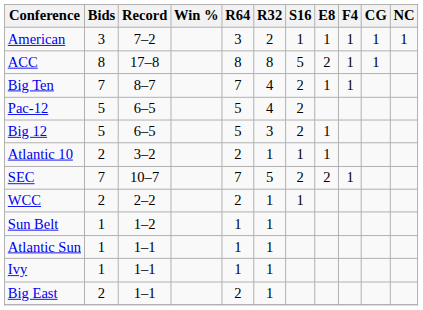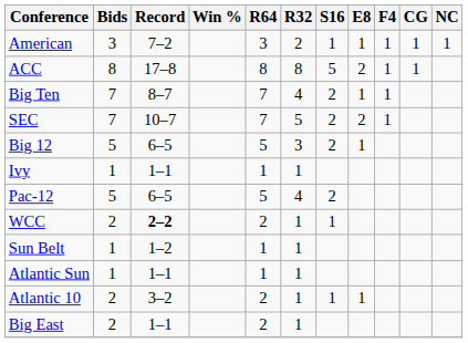rows swapped: SEC <-> Pac-12
rows swapped: Atlantic 10 <-> Ivy
WCC | Record: normal -> bold
